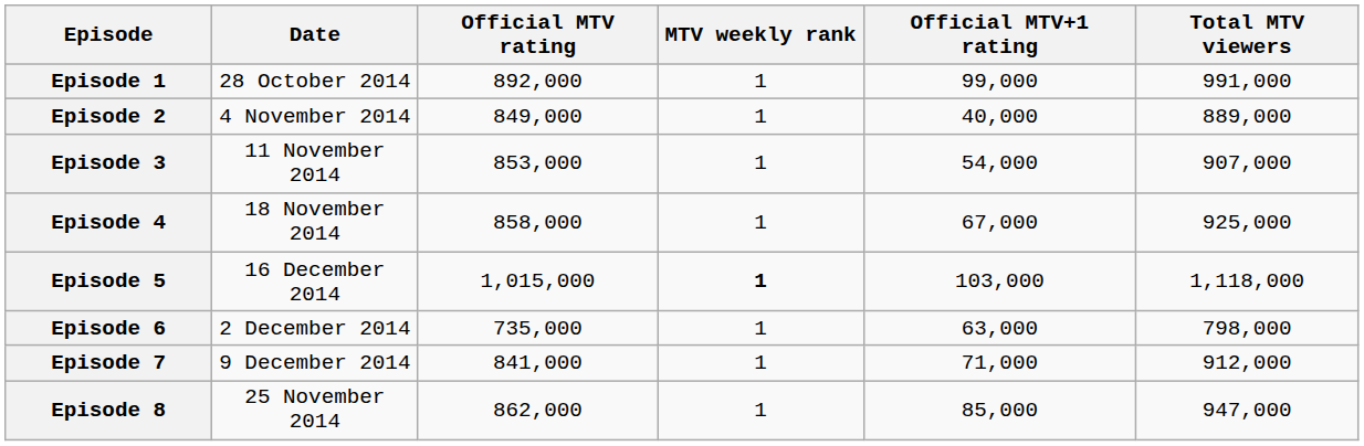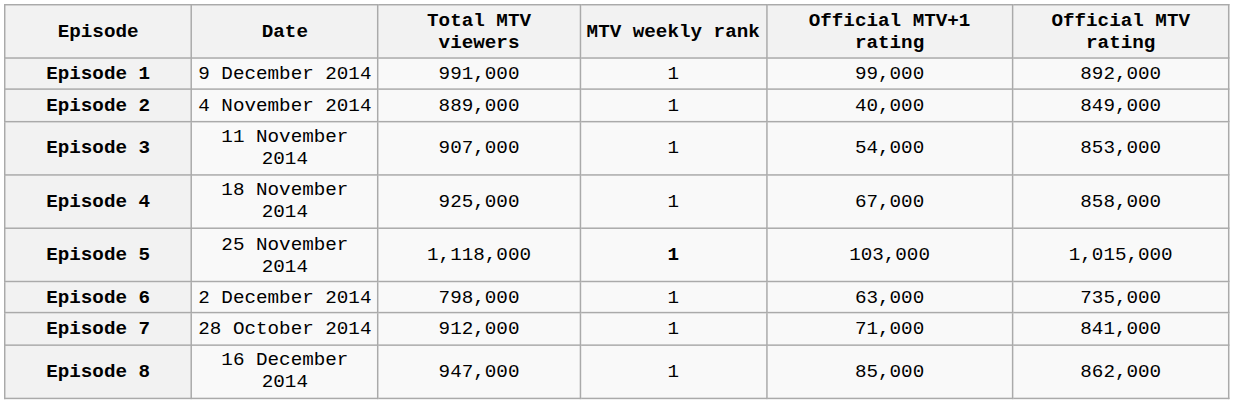columns swapped: Official MTV rating <-> Total MTV viewers
Episode 1 | Date: 28 October 2014 -> 9 December 2014
Episode 5 | Date: 16 December 2014 -> 25 November 2014
Episode 7 | Date: 9 December 2014 -> 28 October 2014
Episode 8 | Date: 25 November 2014 -> 16 December 2014
